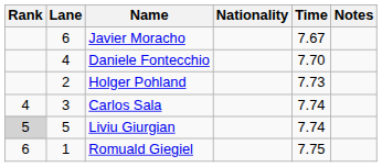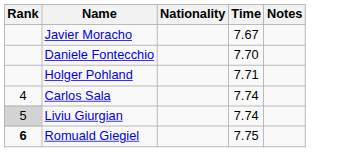- column: Lane | 6 | 4 | 2 | 3 | 5 | 1
Holger Pohland | Time: 7.73 -> 7.71
Romuald Giegiel | Rank: normal -> bold
